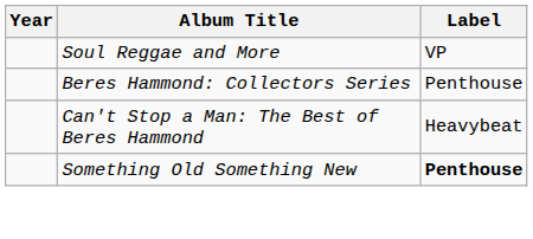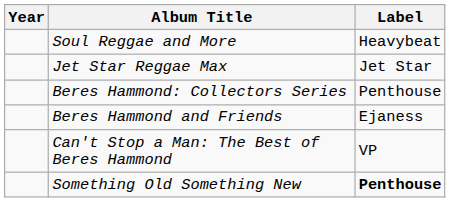Soul Reggae and More | Label: VP -> Heavybeat
+ row: Jet Star Reggae Max | Jet Star
+ row: Beres Hammond and Friends | Ejaness
Can't Stop a Man: The Best of Beres Hammond | Label: Heavybeat -> VP
